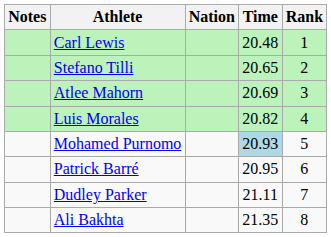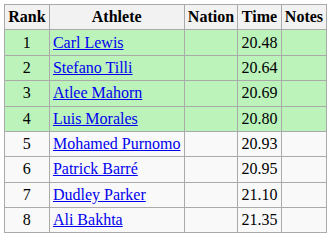columns swapped: Rank <-> Notes
Stefano Tilli | Time: 20.65 -> 20.64
Luis Morales | Time: 20.82 -> 20.80
Mohamed Purnomo | Time: lightblue background -> no background
Dudley Parker | Time: 21.11 -> 21.10
